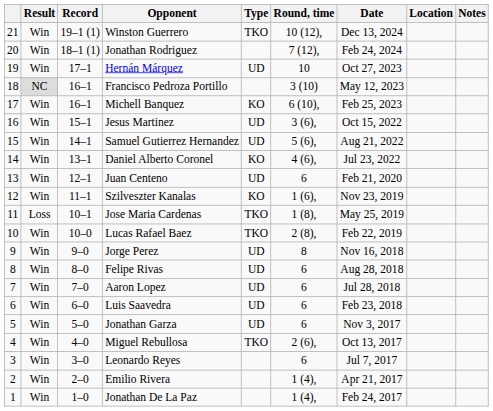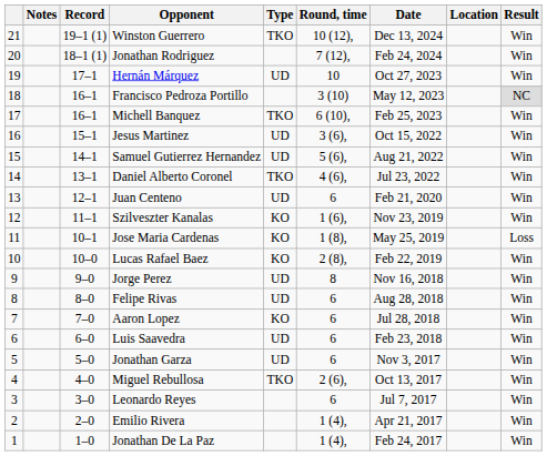columns swapped: Result <-> Notes
Michell Banquez | Type: KO -> TKO
Daniel Alberto Coronel | Type: KO -> TKO
Jose Maria Cardenas | Type: TKO -> KO
Lucas Rafael Baez | Type: TKO -> KO
Aaron Lopez | Type: UD -> KO
